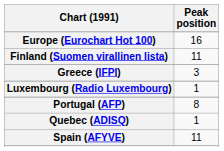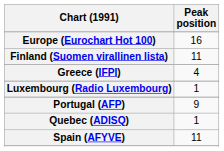Greece (IFPI) | Peak position: 3 -> 4
Portugal (AFP) | Peak position: 8 -> 9
